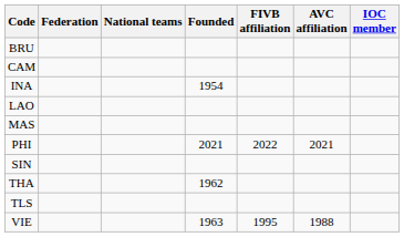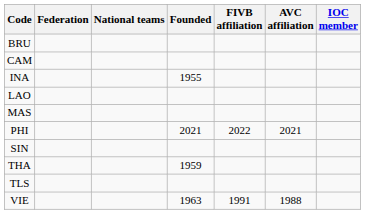INA | Founded: 1954 -> 1955
THA | Founded: 1962 -> 1959
VIE | FIVB affiliation: 1995 -> 1991
